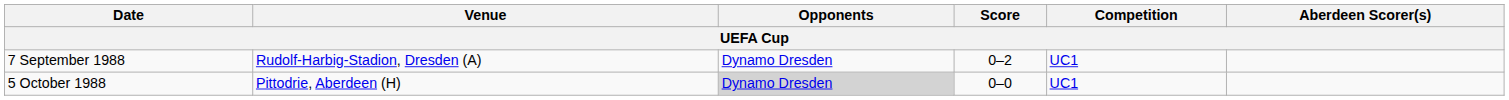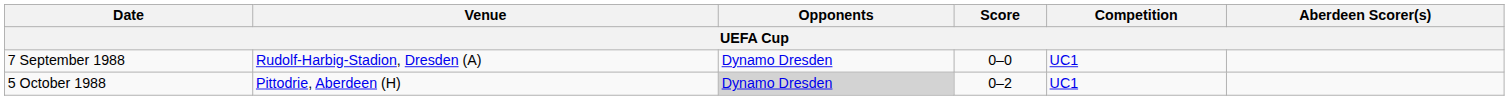7 September 1988 | Score: 0–2 -> 0–0
5 October 1988 | Score: 0–0 -> 0–2
